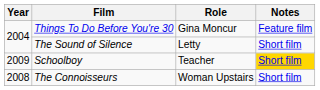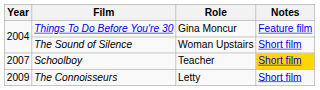The Sound of Silence | Role: Letty -> Woman Upstairs
Schoolboy | Year: 2009 -> 2007
The Connoisseurs | Year: 2008 -> 2009
The Connoisseurs | Role: Woman Upstairs -> Letty
